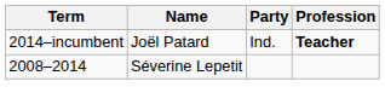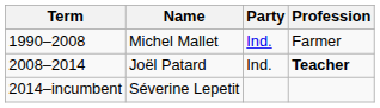+ row: 1990–2008 | Michel Mallet | Ind. | Farmer
Joël Patard | Term: 2014–incumbent -> 2008–2014
Séverine Lepetit | Term: 2008–2014 -> 2014–incumbent
